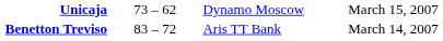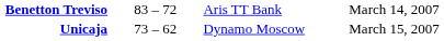rows swapped: Benetton Treviso <-> Unicaja
